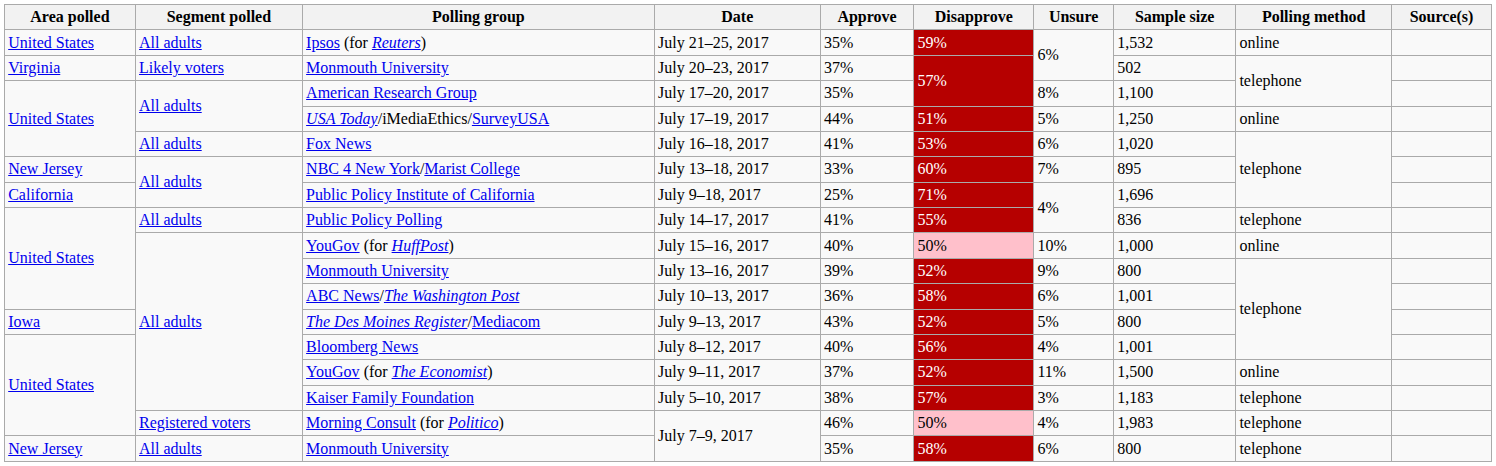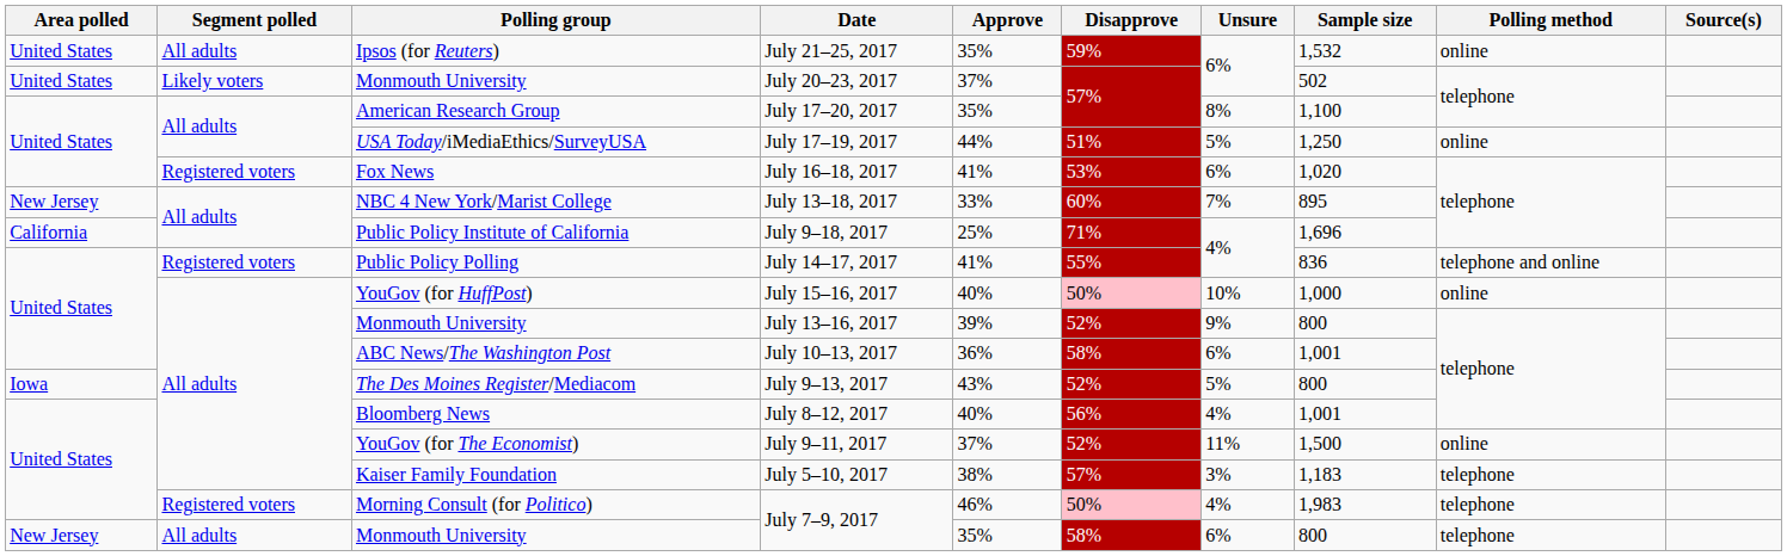July 20–23, 2017 | Area polled: Virginia -> United States
July 16–18, 2017 | Segment polled: All adults -> Registered voters
July 14–17, 2017 | Segment polled: All adults -> Registered voters
July 14–17, 2017 | Polling method: telephone -> telephone and online
